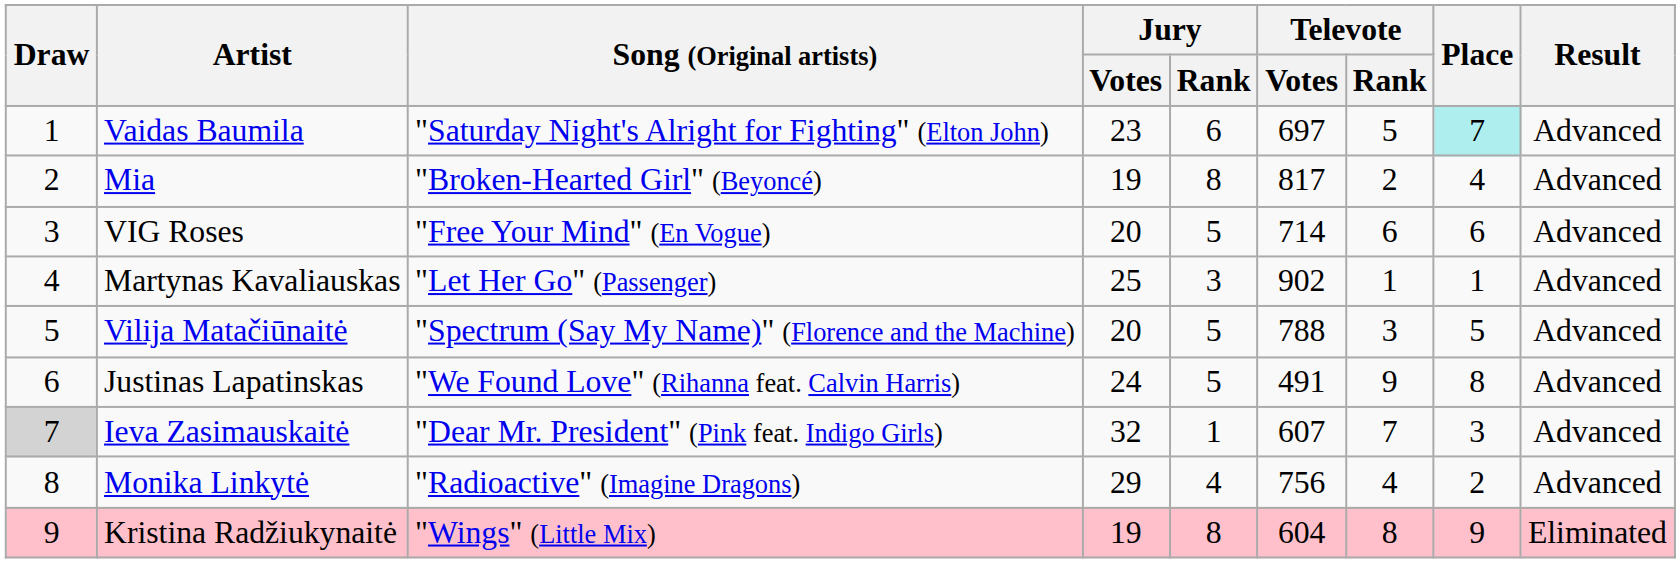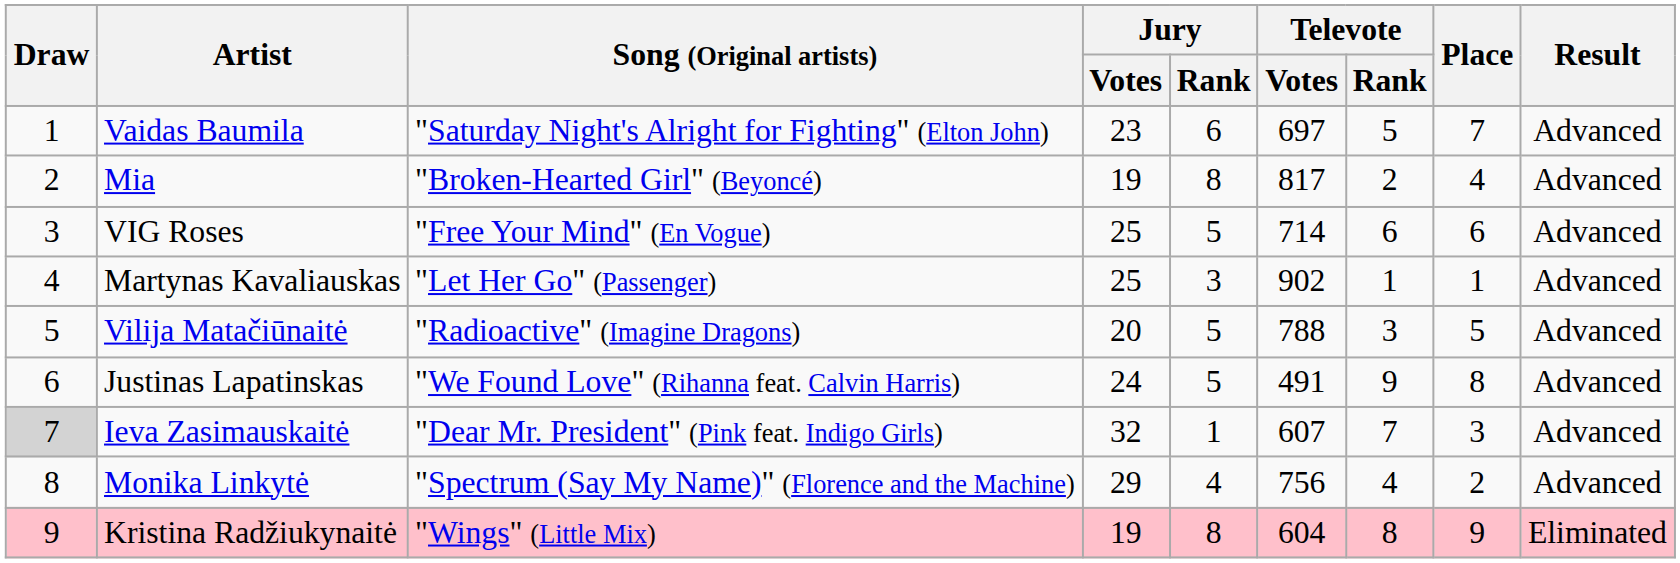Vaidas Baumila | Place: paleturquoise background -> no background
VIG Roses | Jury / Votes: 20 -> 25
Vilija Matačiūnaitė | Song (Original artists): "Spectrum (Say My Name)" (Florence and the Machine) -> "Radioactive" (Imagine Dragons)
Monika Linkytė | Song (Original artists): "Radioactive" (Imagine Dragons) -> "Spectrum (Say My Name)" (Florence and the Machine)
